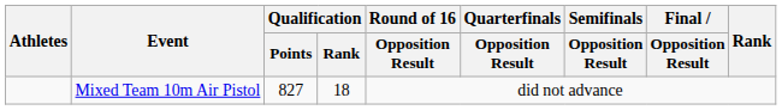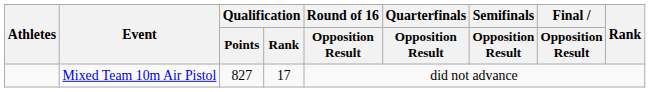Mixed Team 10m Air Pistol | Qualification / Rank: 18 -> 17
